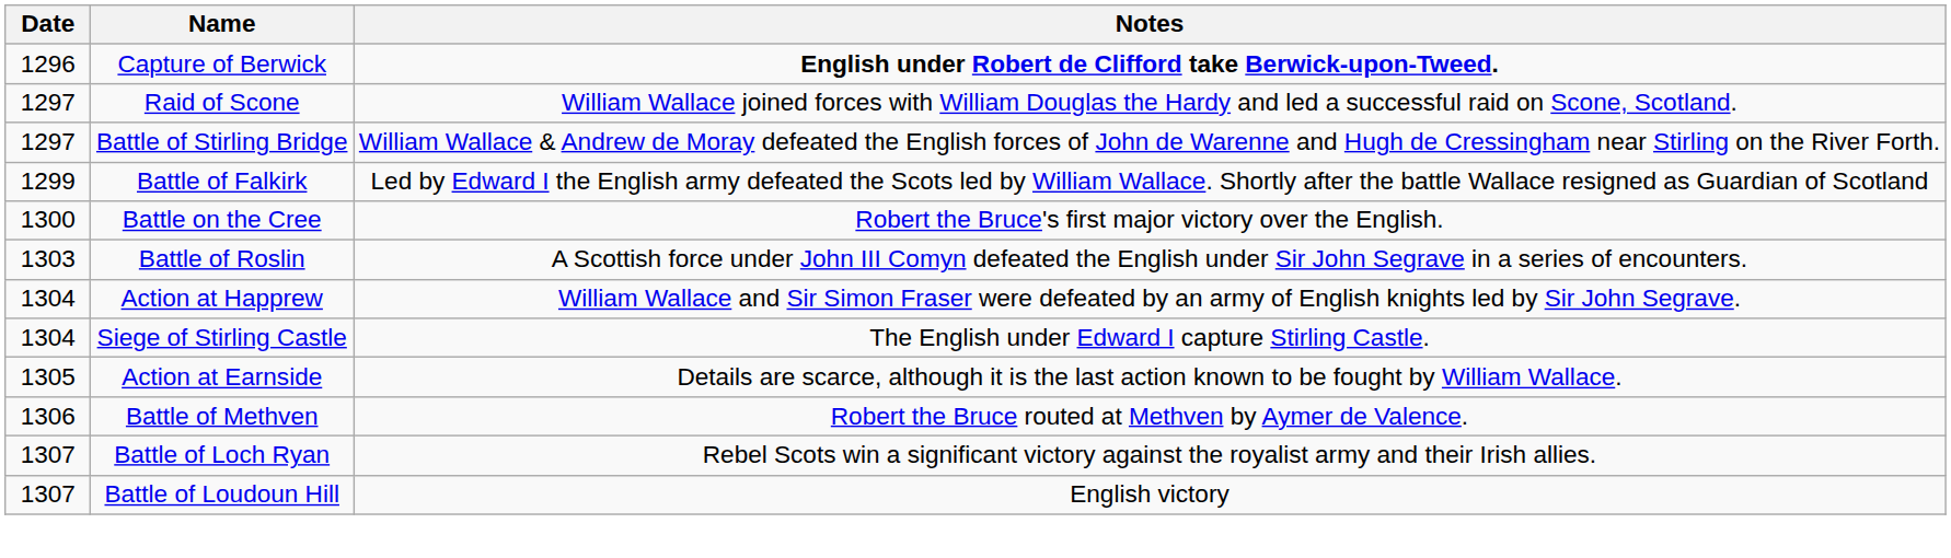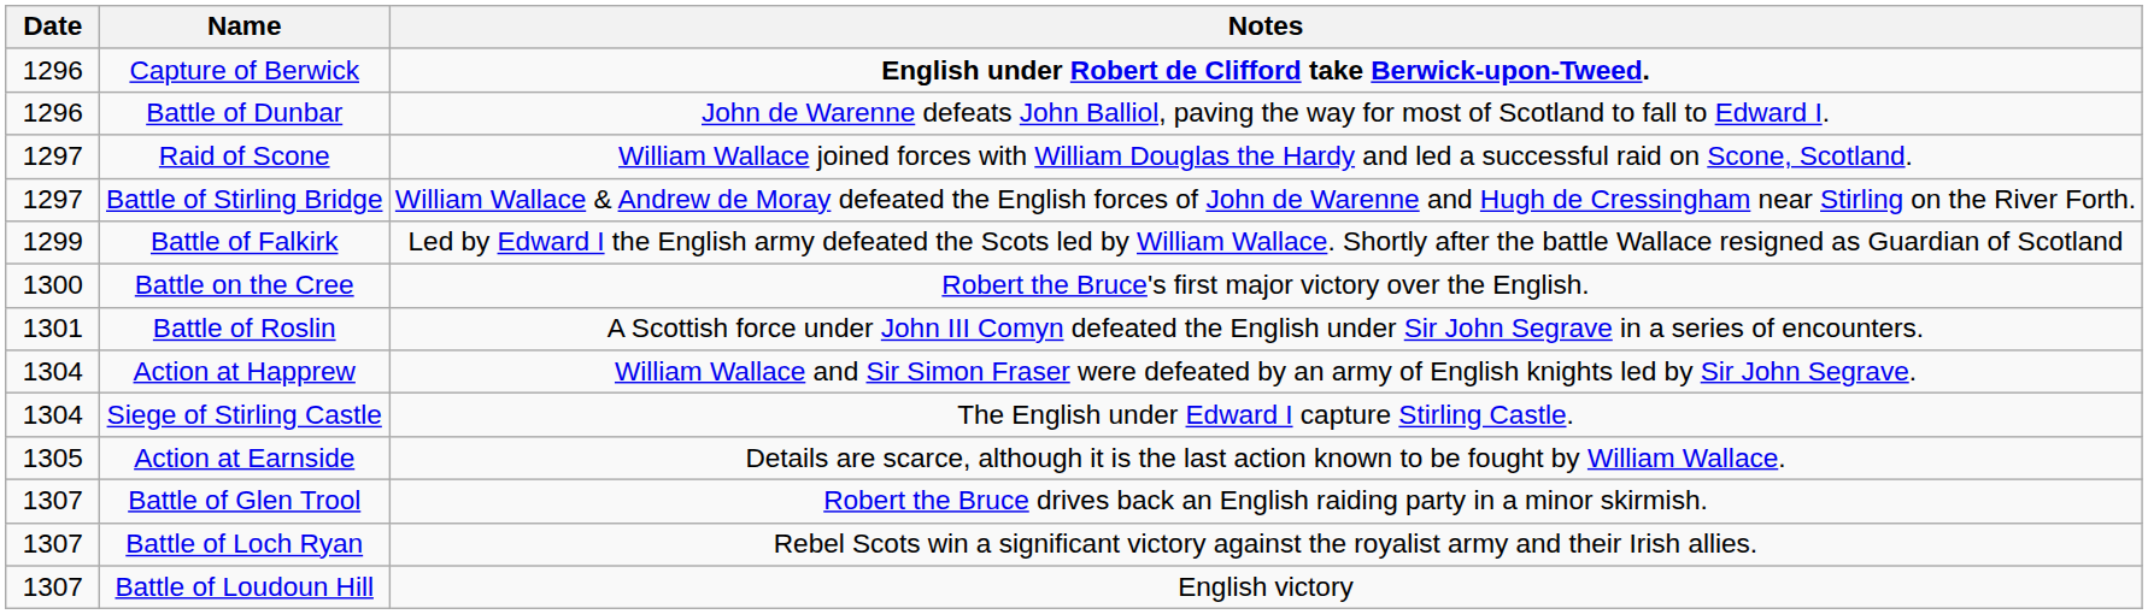+ row: 1296 | Battle of Dunbar | John de Warenne defeats John Balliol, paving the way for most of Scotland to fall to Edward I.
Battle of Roslin | Date: 1303 -> 1301
- row: 1306 | Battle of Methven | Robert the Bruce routed at Methven by Aymer de Valence.
+ row: 1307 | Battle of Glen Trool | Robert the Bruce drives back an English raiding party in a minor skirmish.
